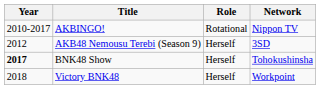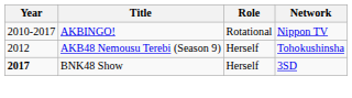AKB48 Nemousu Terebi (Season 9) | Network: 3SD -> Tohokushinsha
BNK48 Show | Network: Tohokushinsha -> 3SD
- row: 2018 | Victory BNK48 | Herself | Workpoint
